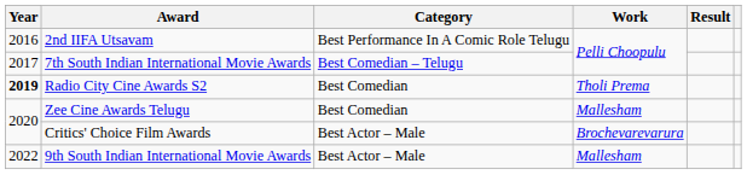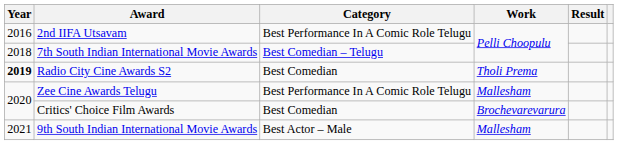7th South Indian International Movie Awards | Year: 2017 -> 2018
Zee Cine Awards Telugu | Category: Best Comedian -> Best Performance In A Comic Role Telugu
Critics' Choice Film Awards | Category: Best Actor – Male -> Best Comedian
9th South Indian International Movie Awards | Year: 2022 -> 2021
